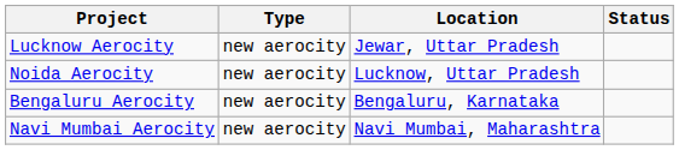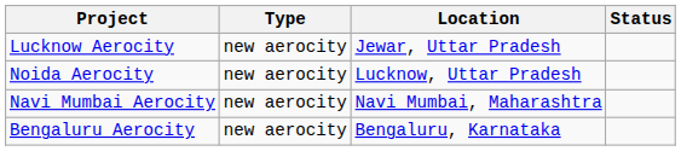rows swapped: Navi Mumbai Aerocity <-> Bengaluru Aerocity
